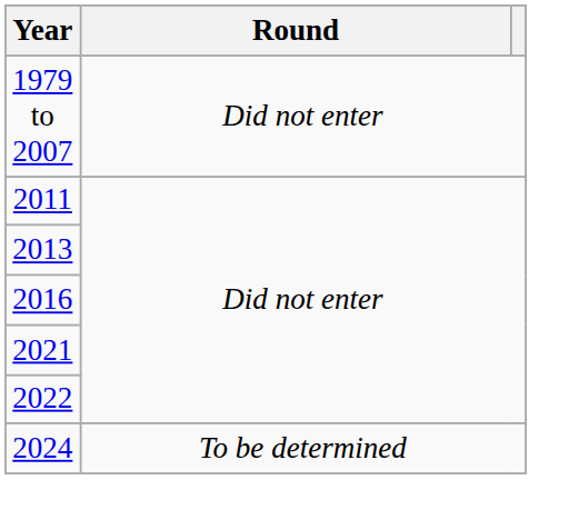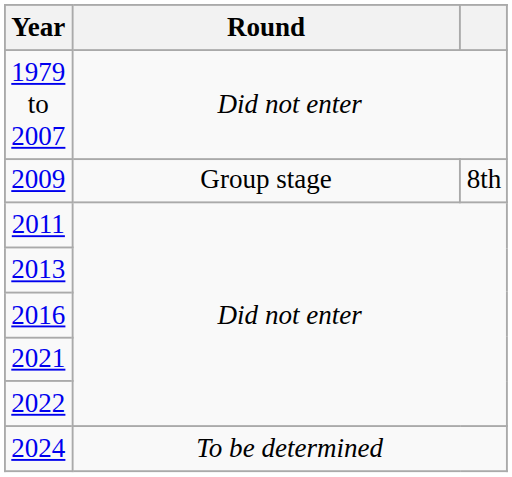+ row: 2009 | Group stage | 8th
